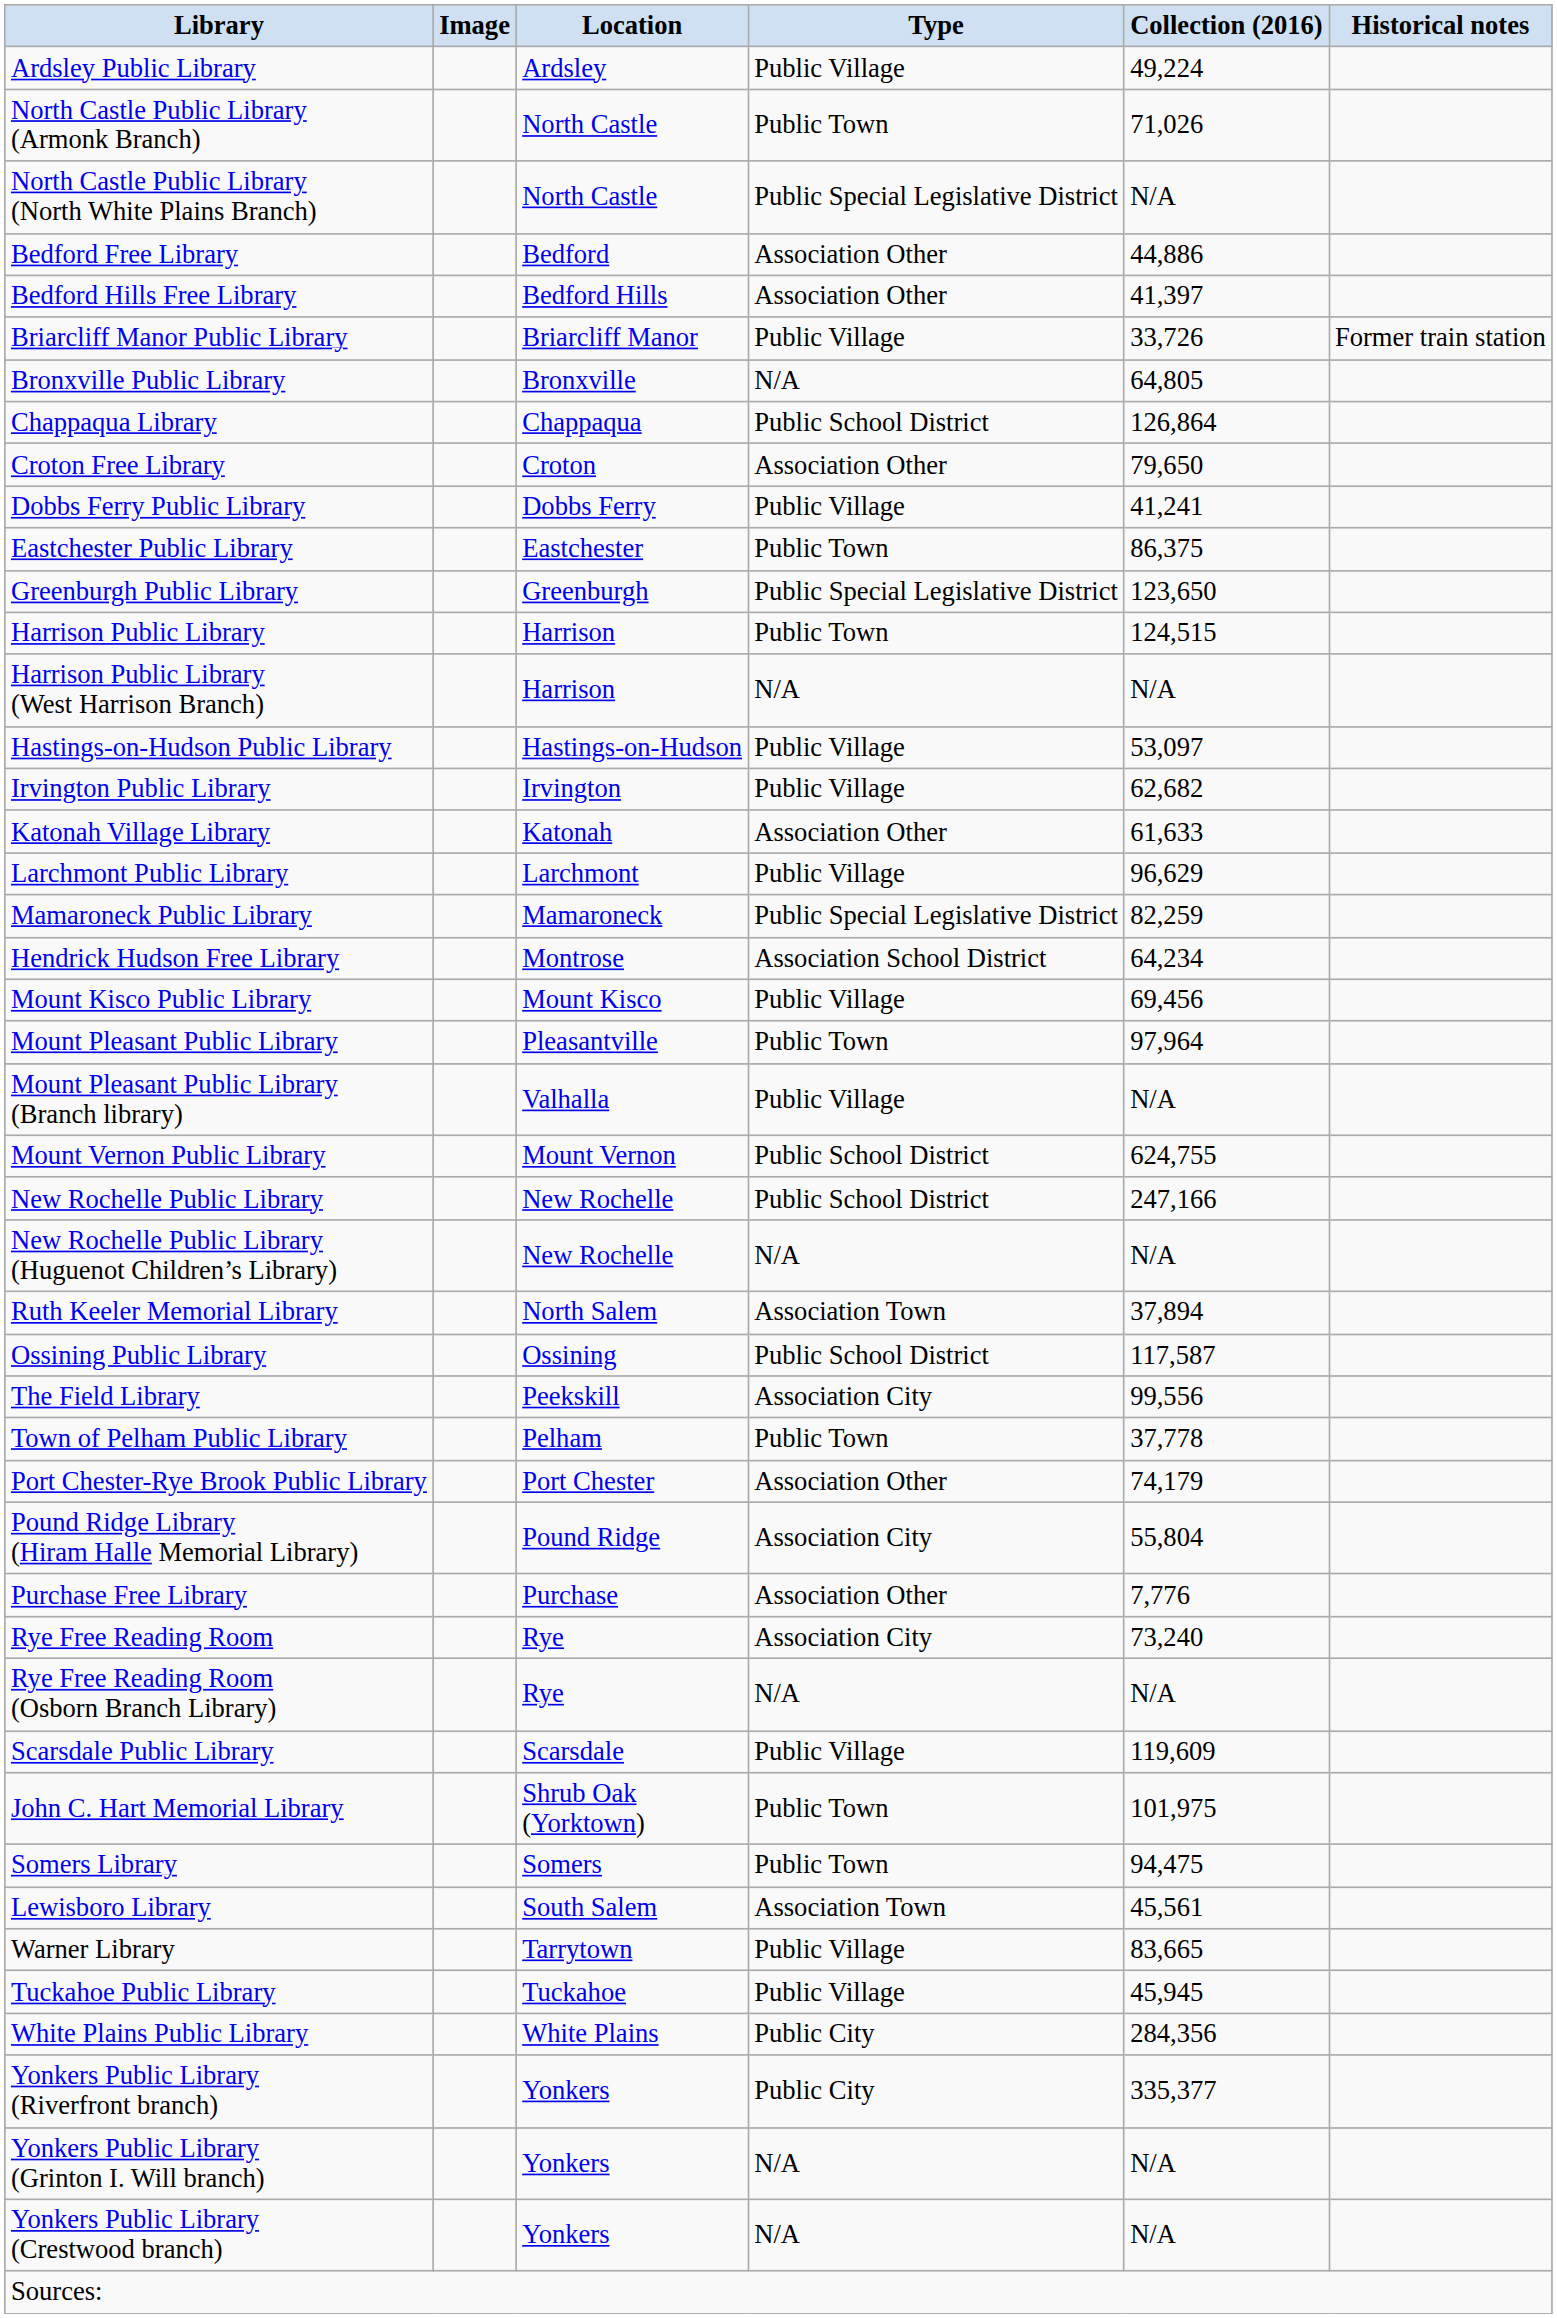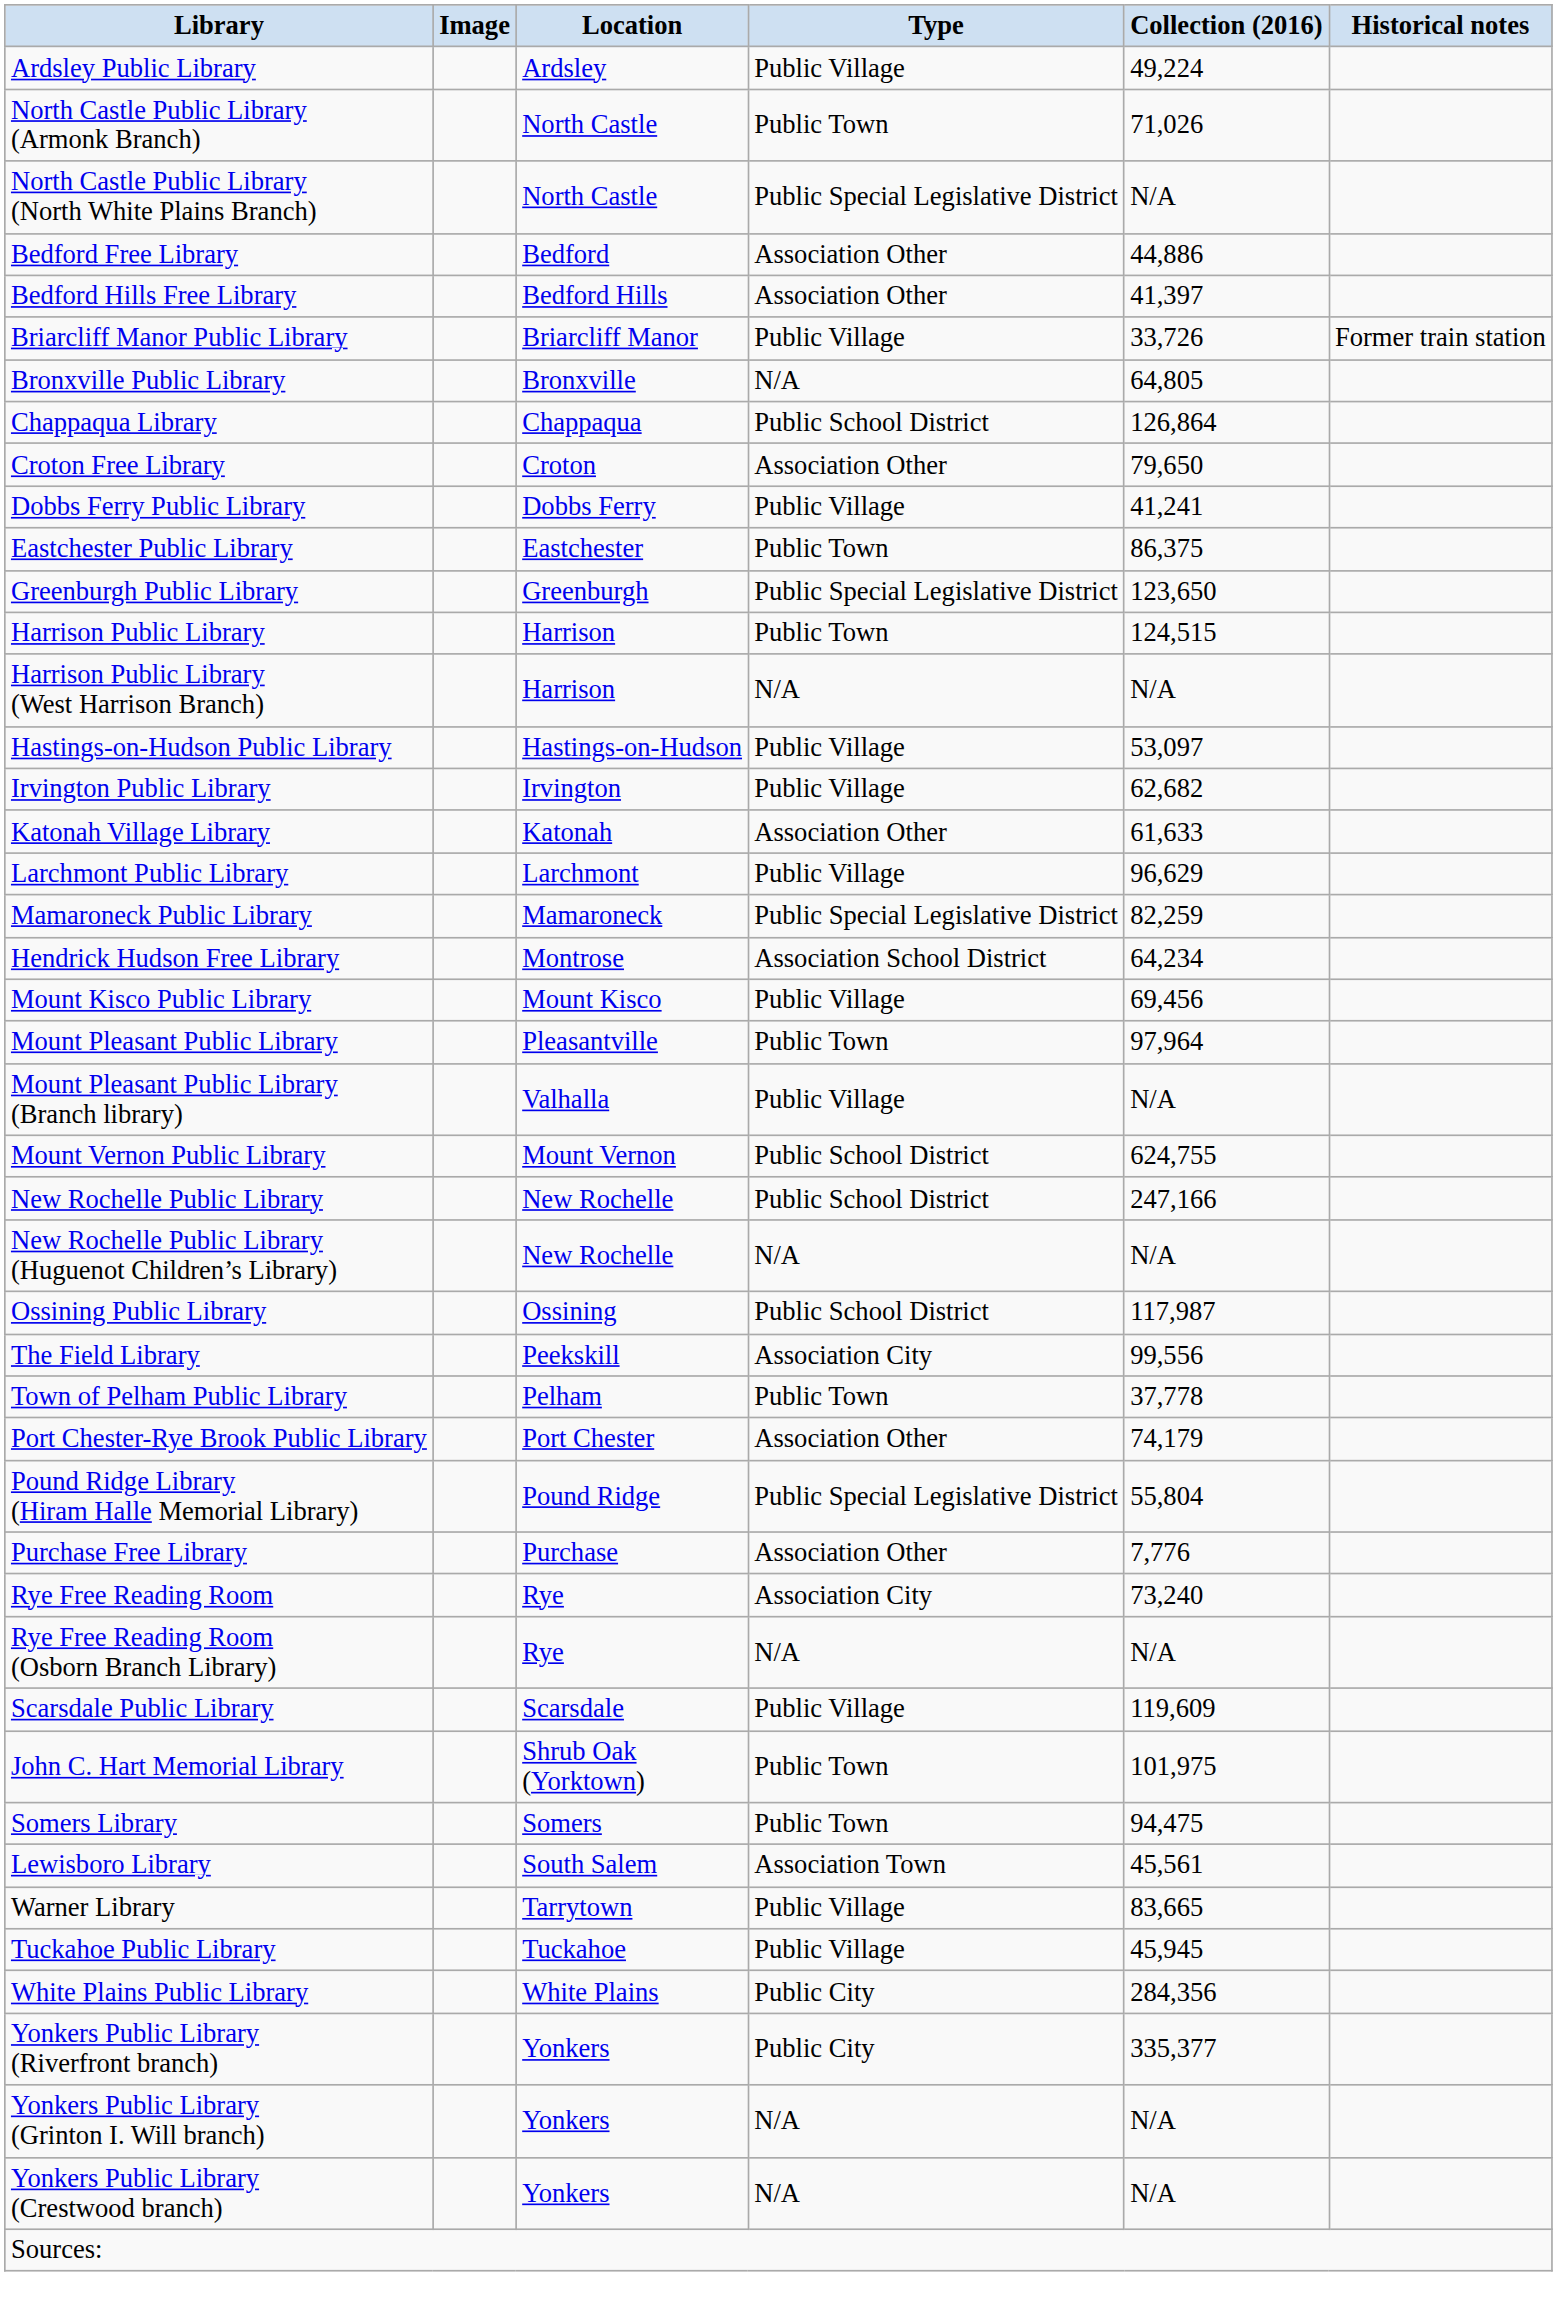- row: Ruth Keeler Memorial Library | North Salem | Association Town | 37,894
Ossining Public Library | Collection (2016): 117,587 -> 117,987
Pound Ridge Library (Hiram Halle Memorial Library) | Type: Association City -> Public Special Legislative District
